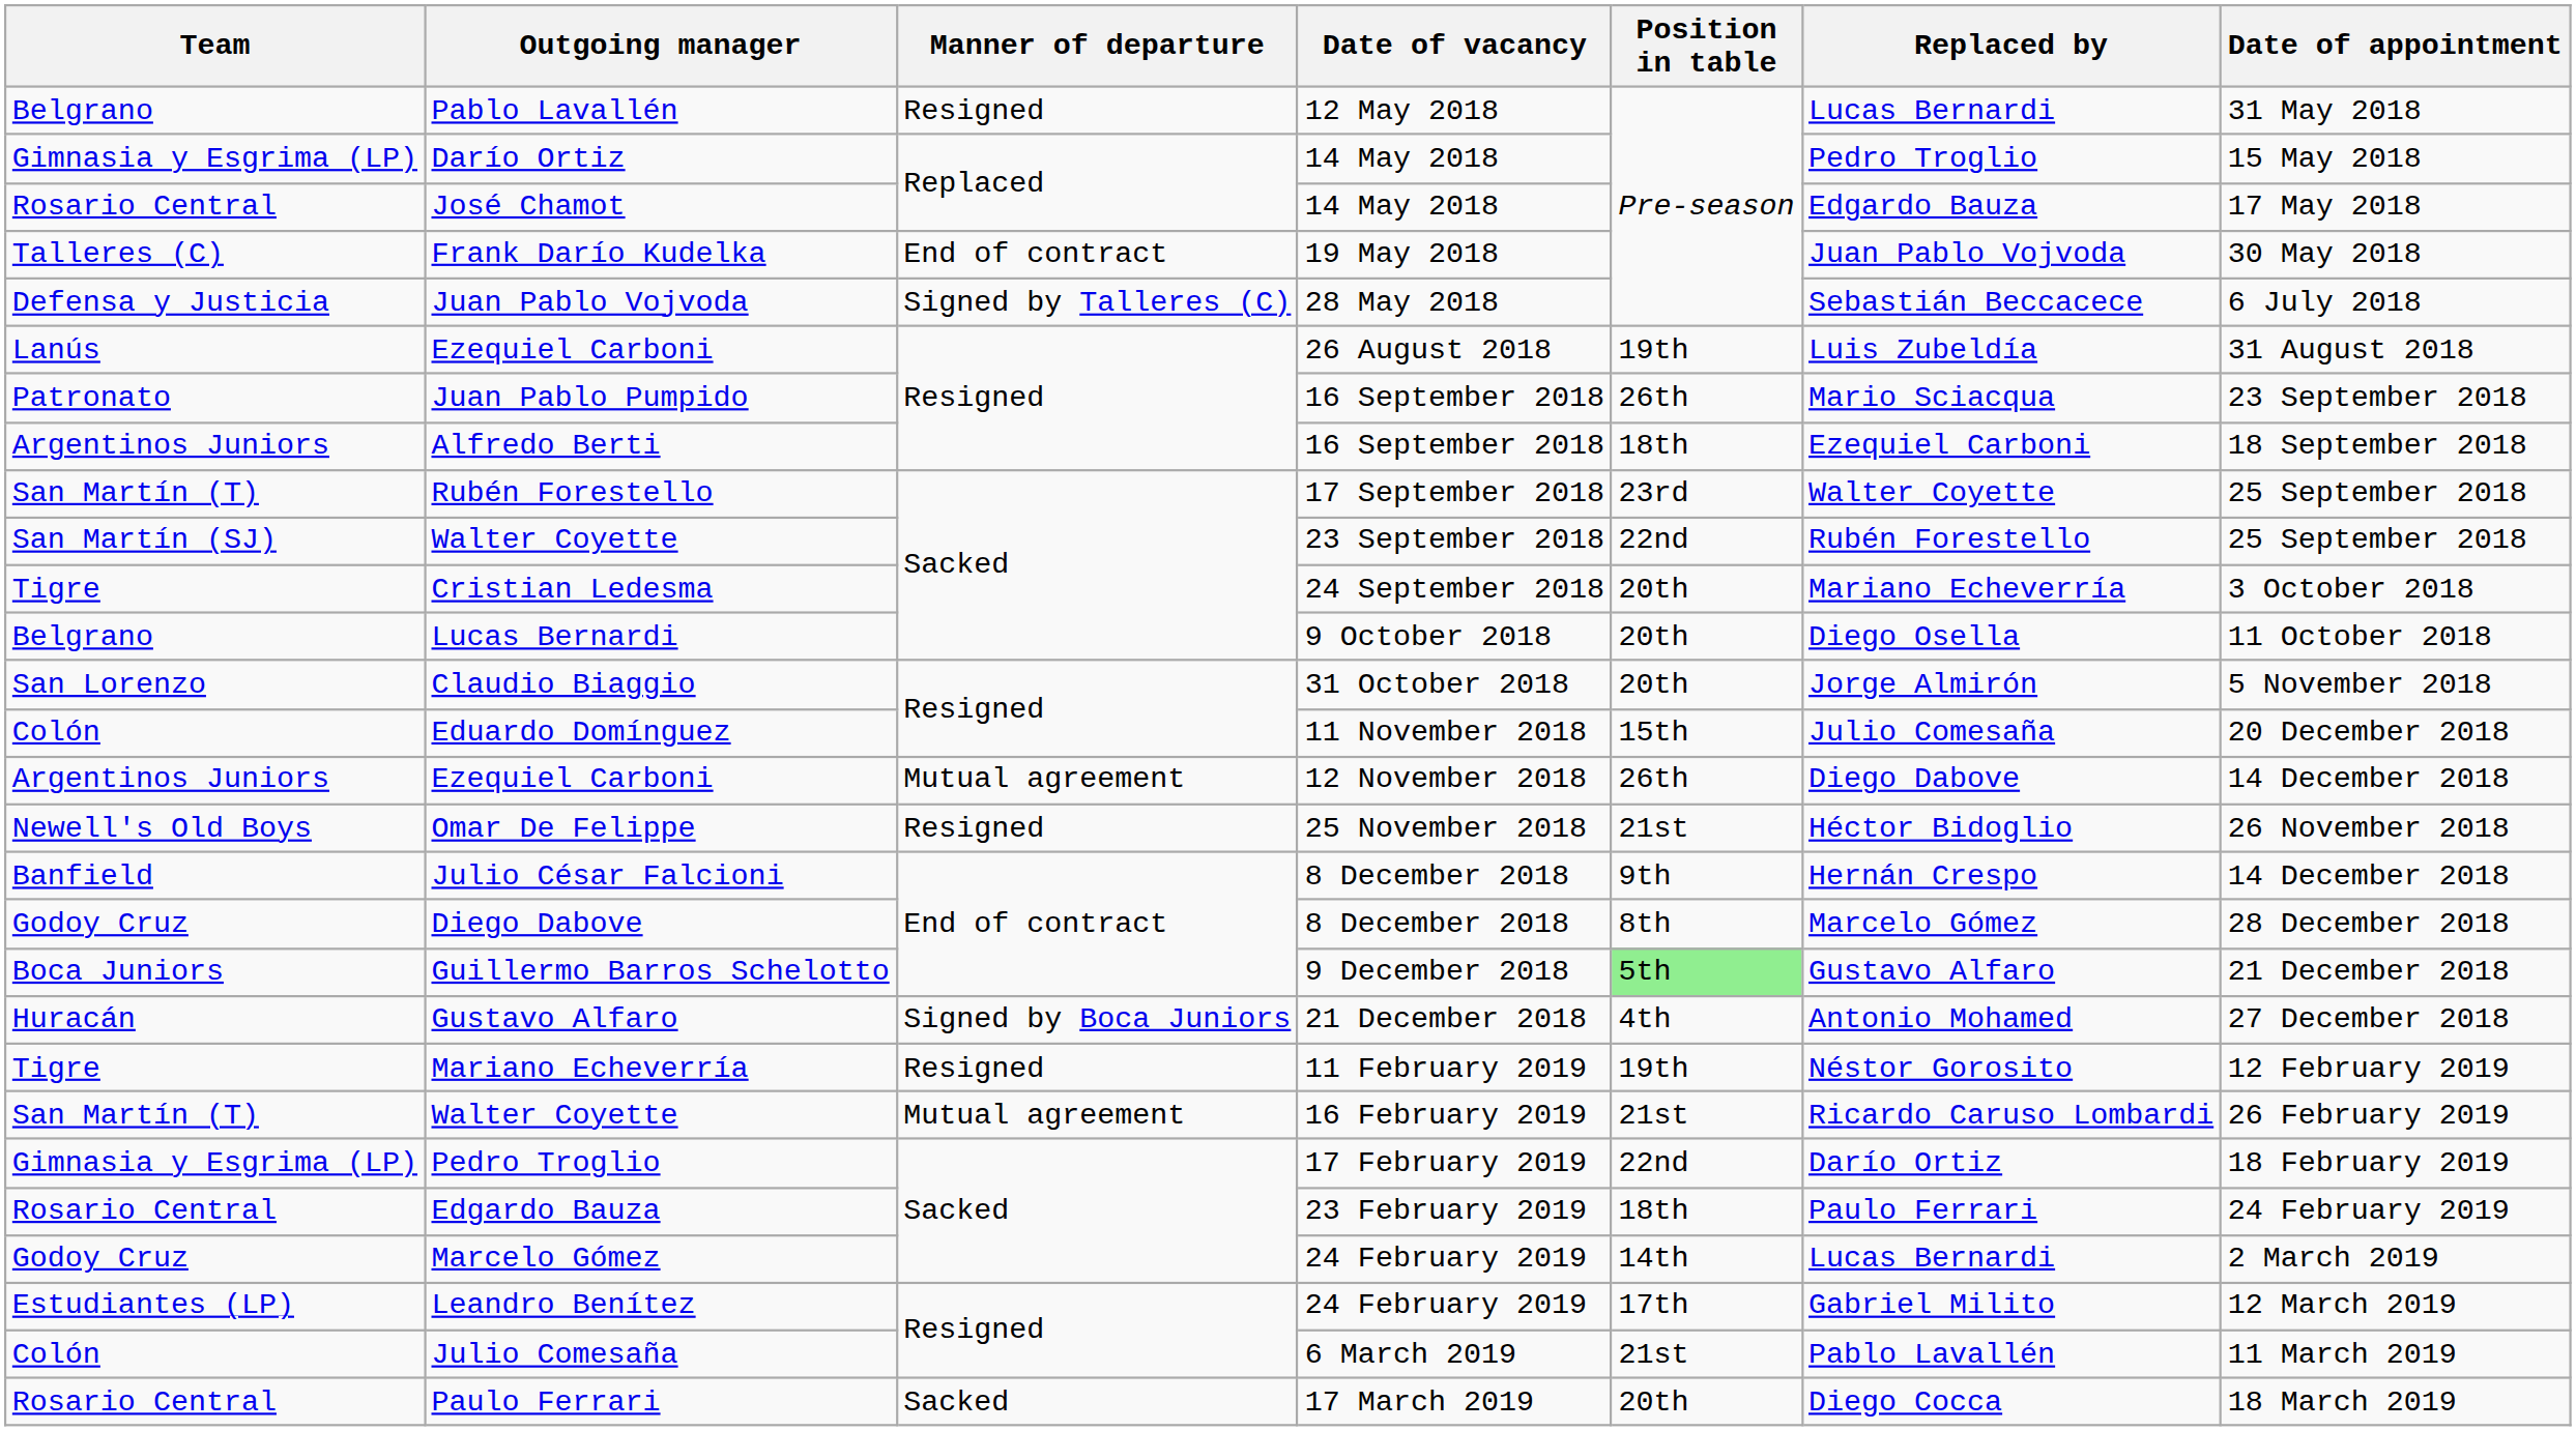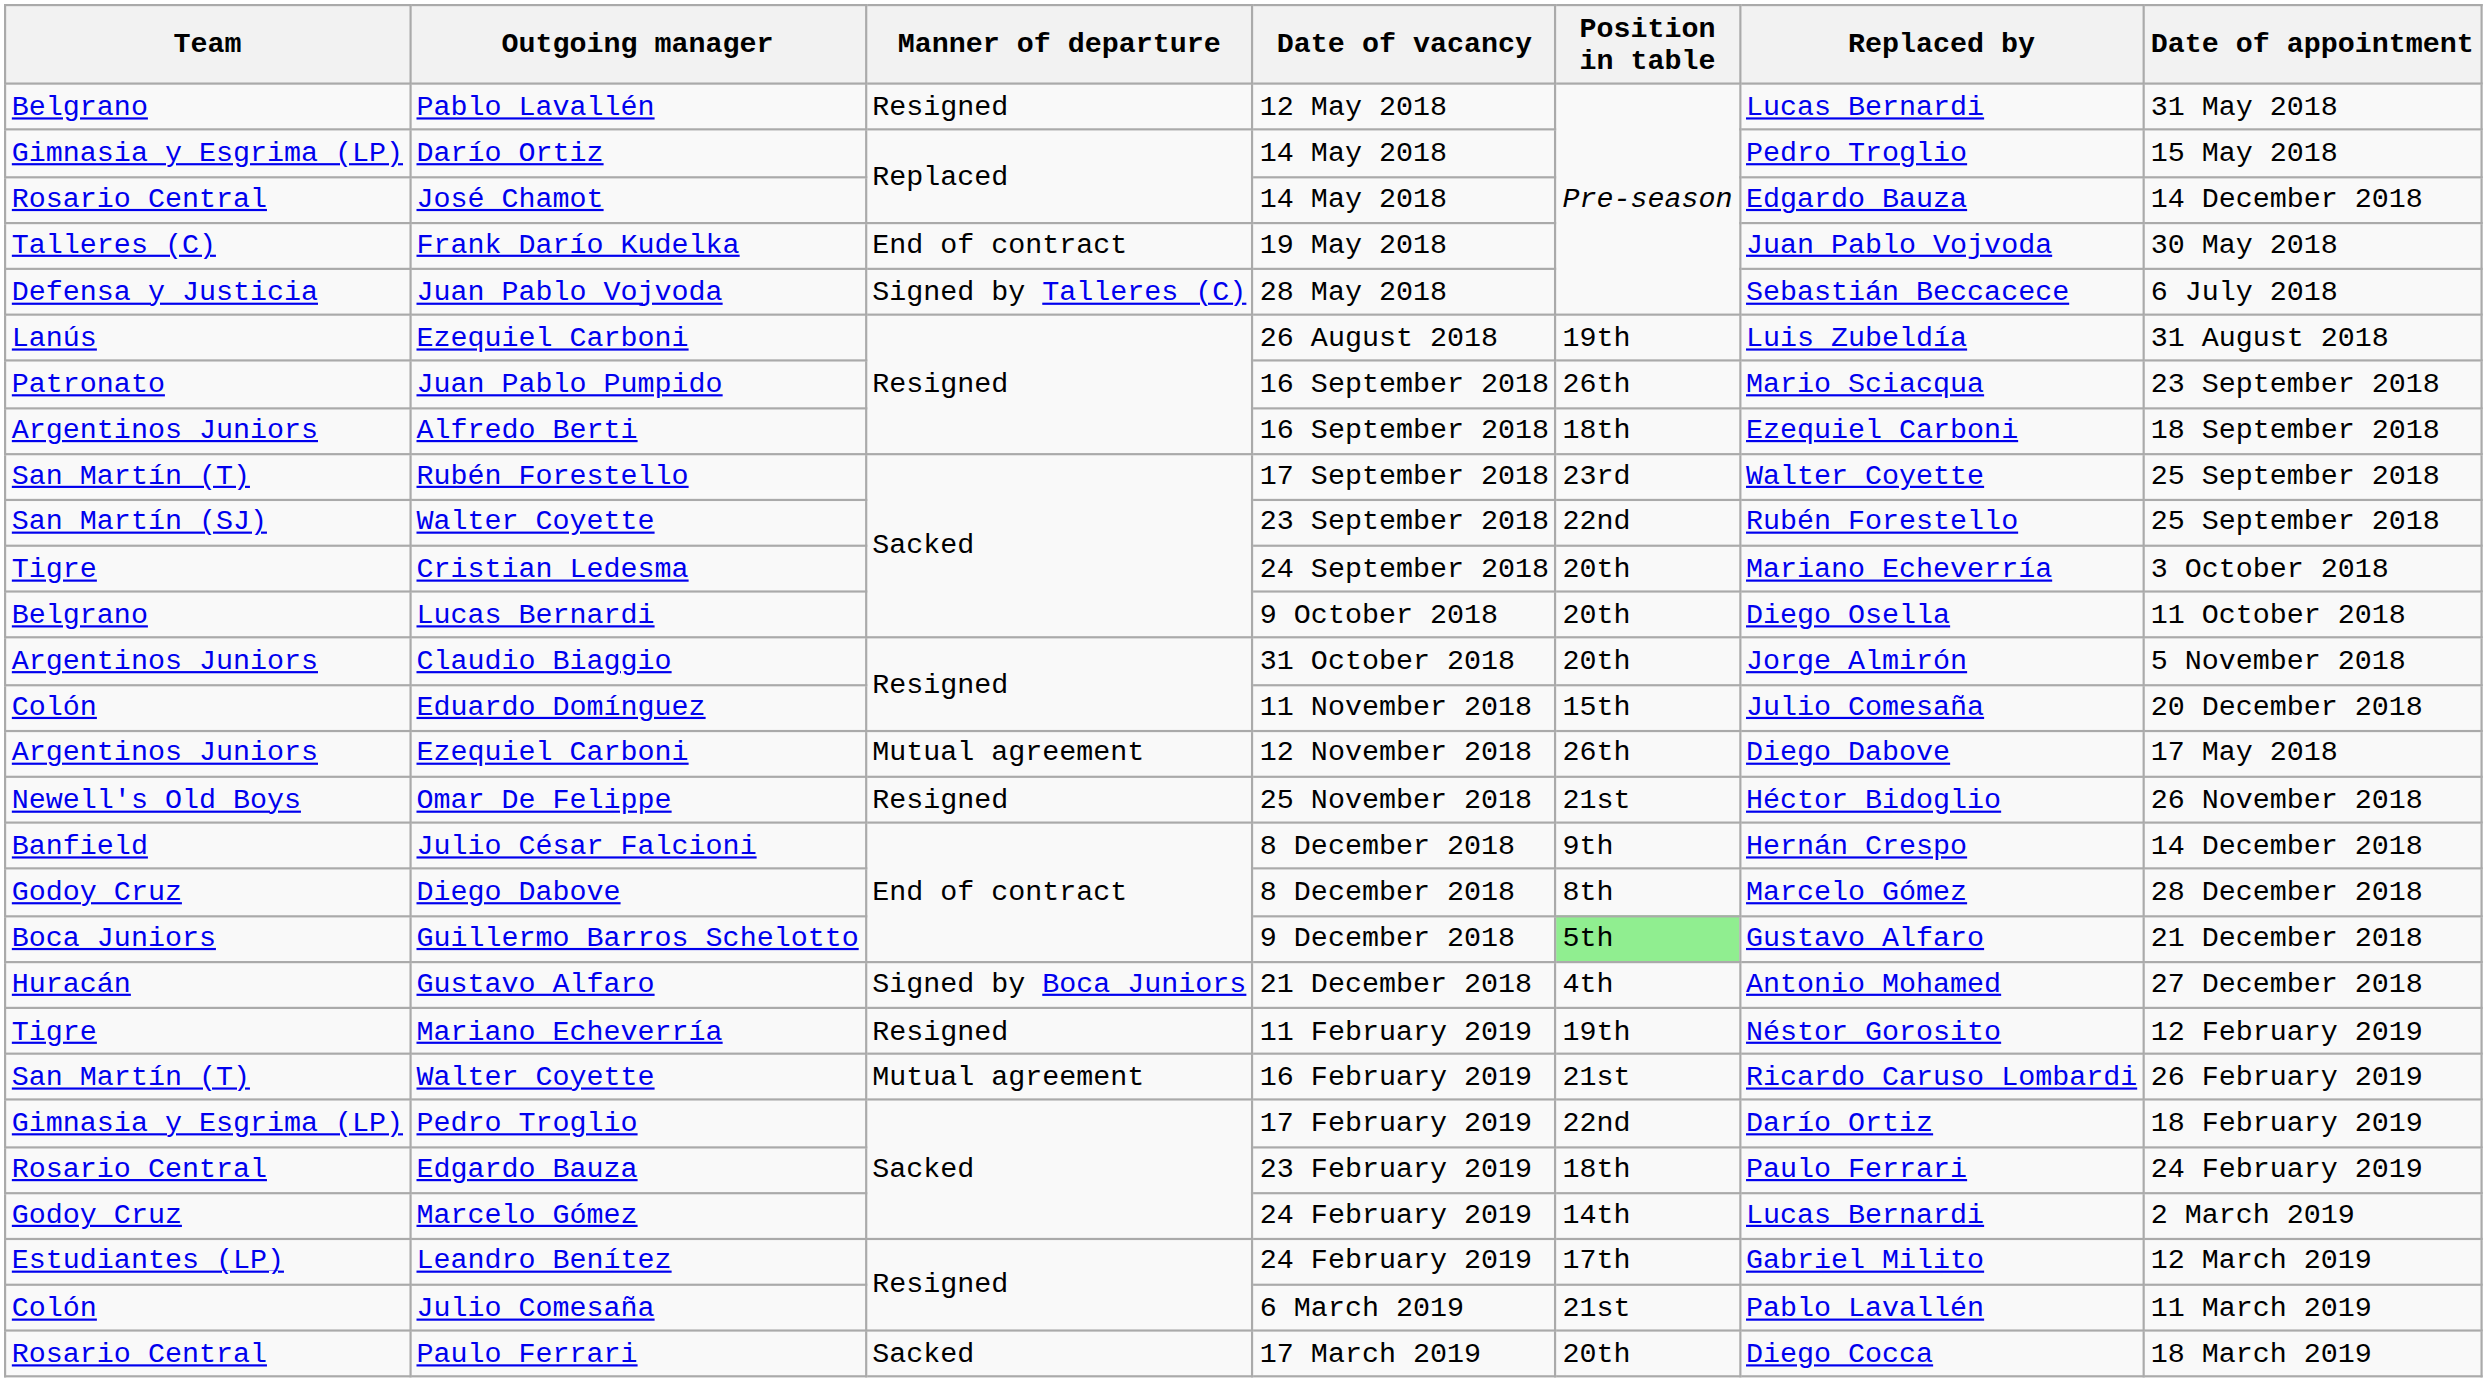José Chamot | Date of appointment: 17 May 2018 -> 14 December 2018
Claudio Biaggio | Team: San Lorenzo -> Argentinos Juniors
Ezequiel Carboni / 12 November 2018 | Date of appointment: 14 December 2018 -> 17 May 2018
